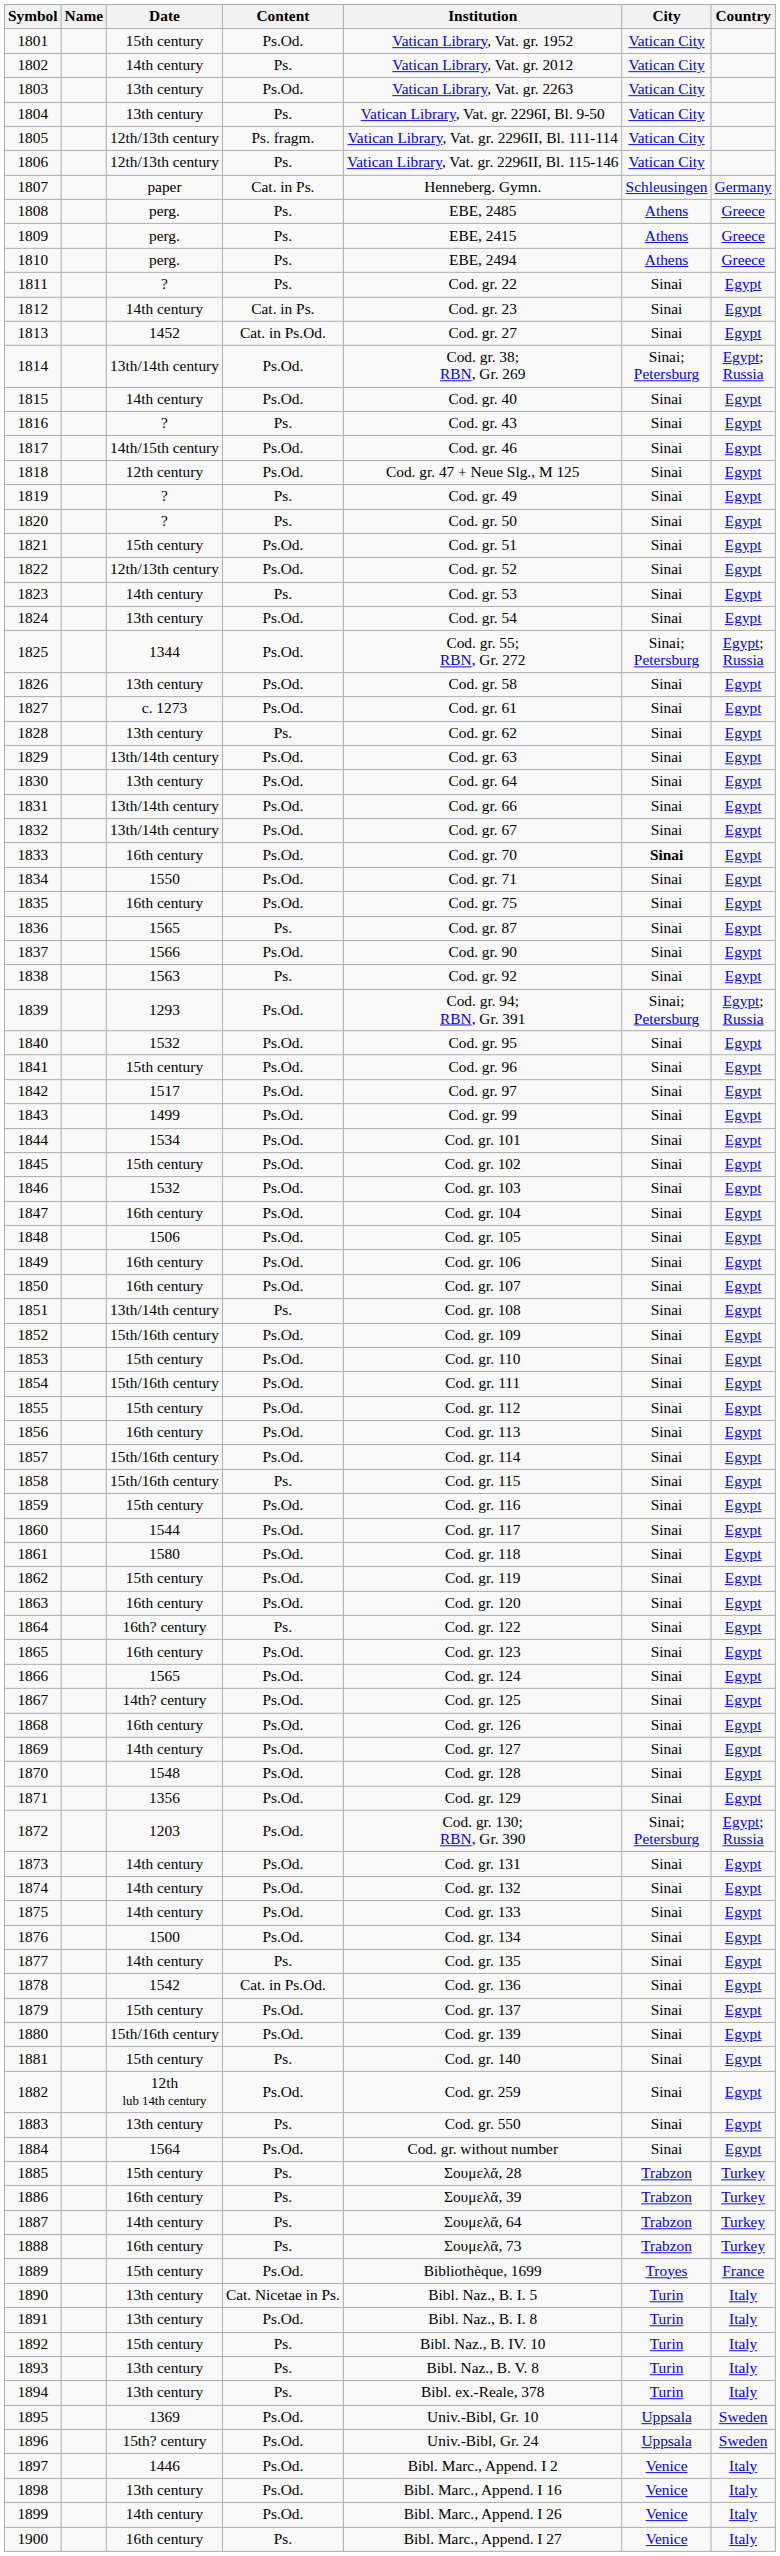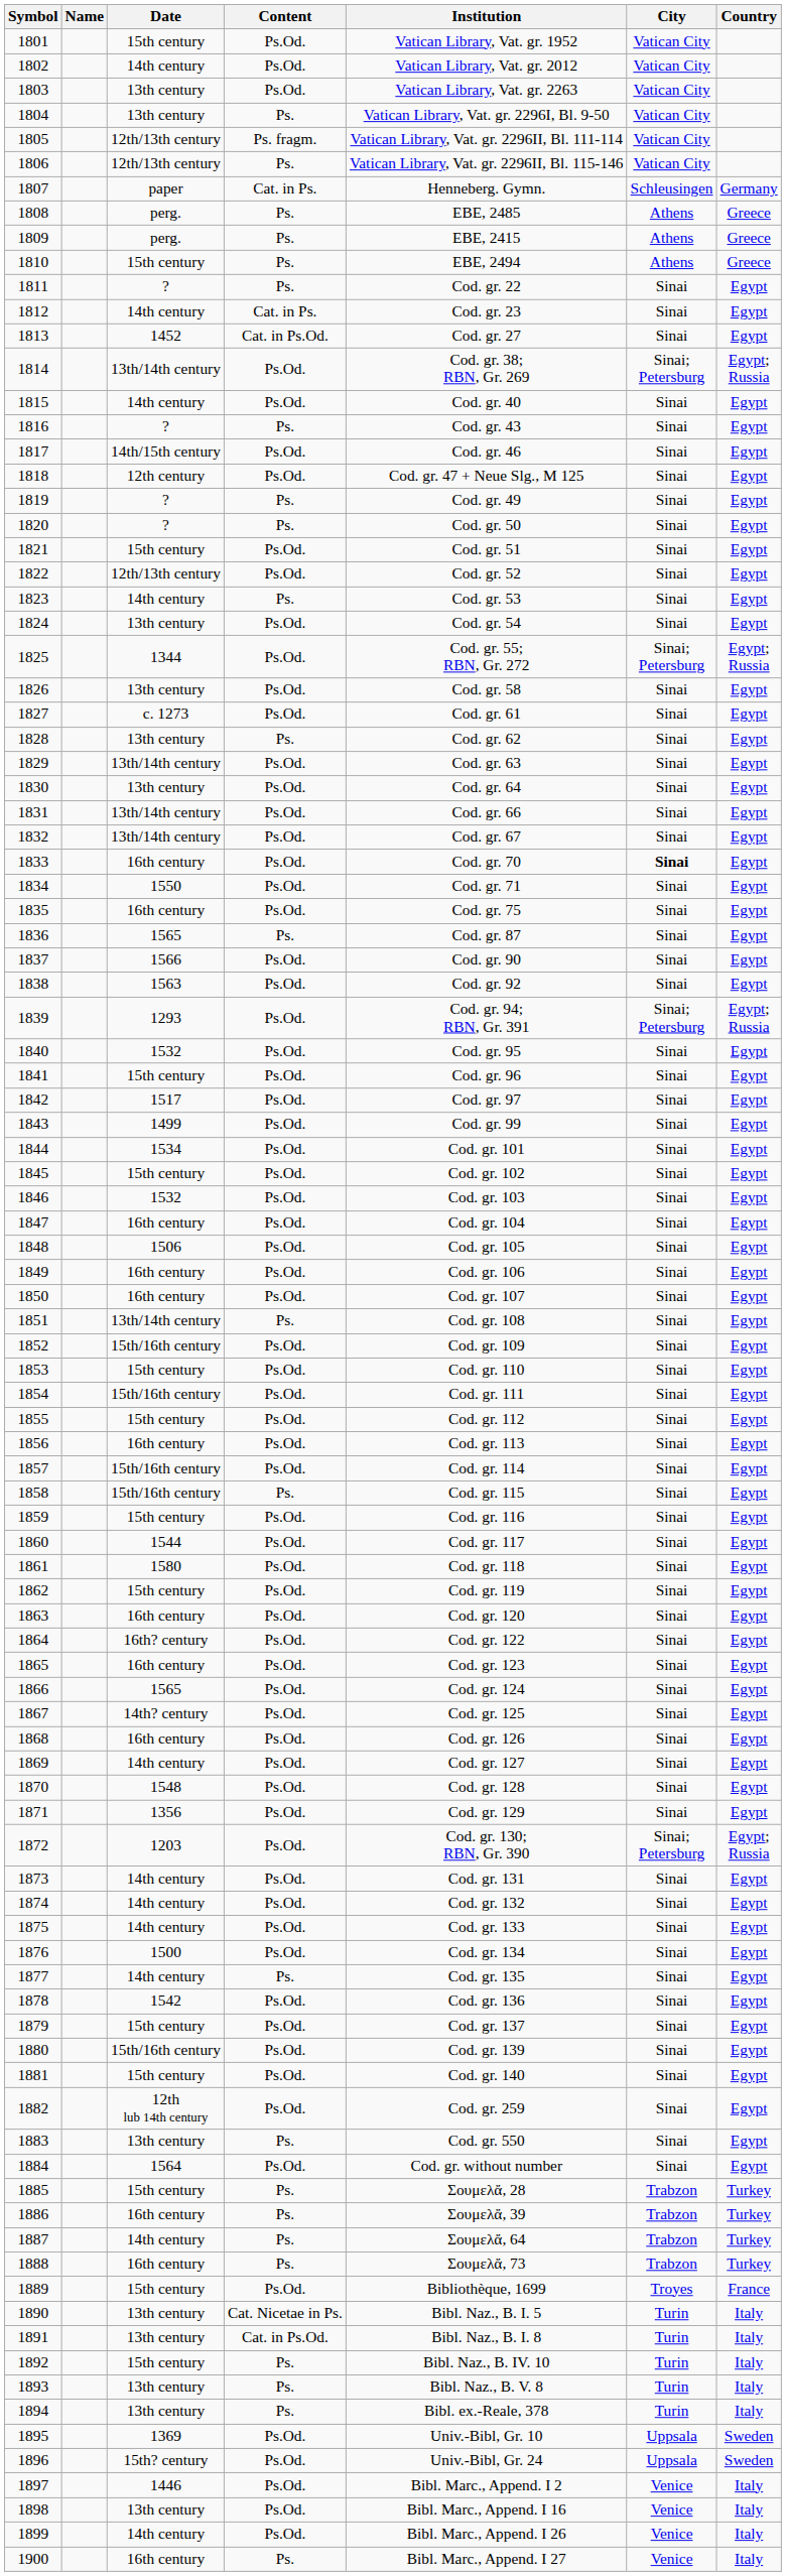1802 | Content: Ps. -> Ps.Od.
1810 | Date: perg. -> 15th century
1838 | Content: Ps. -> Ps.Od.
1864 | Content: Ps. -> Ps.Od.
1878 | Content: Cat. in Ps.Od. -> Ps.Od.
1881 | Content: Ps. -> Ps.Od.
1891 | Content: Ps.Od. -> Cat. in Ps.Od.
